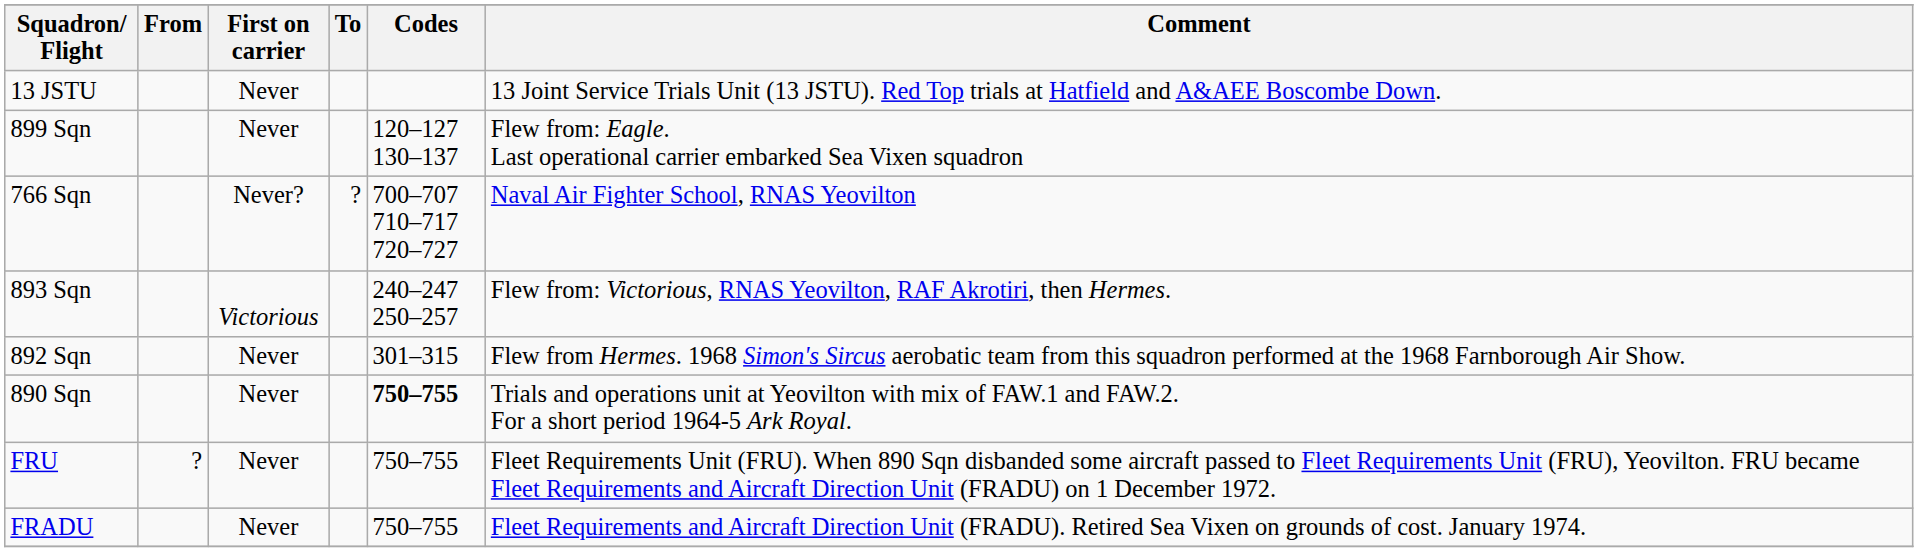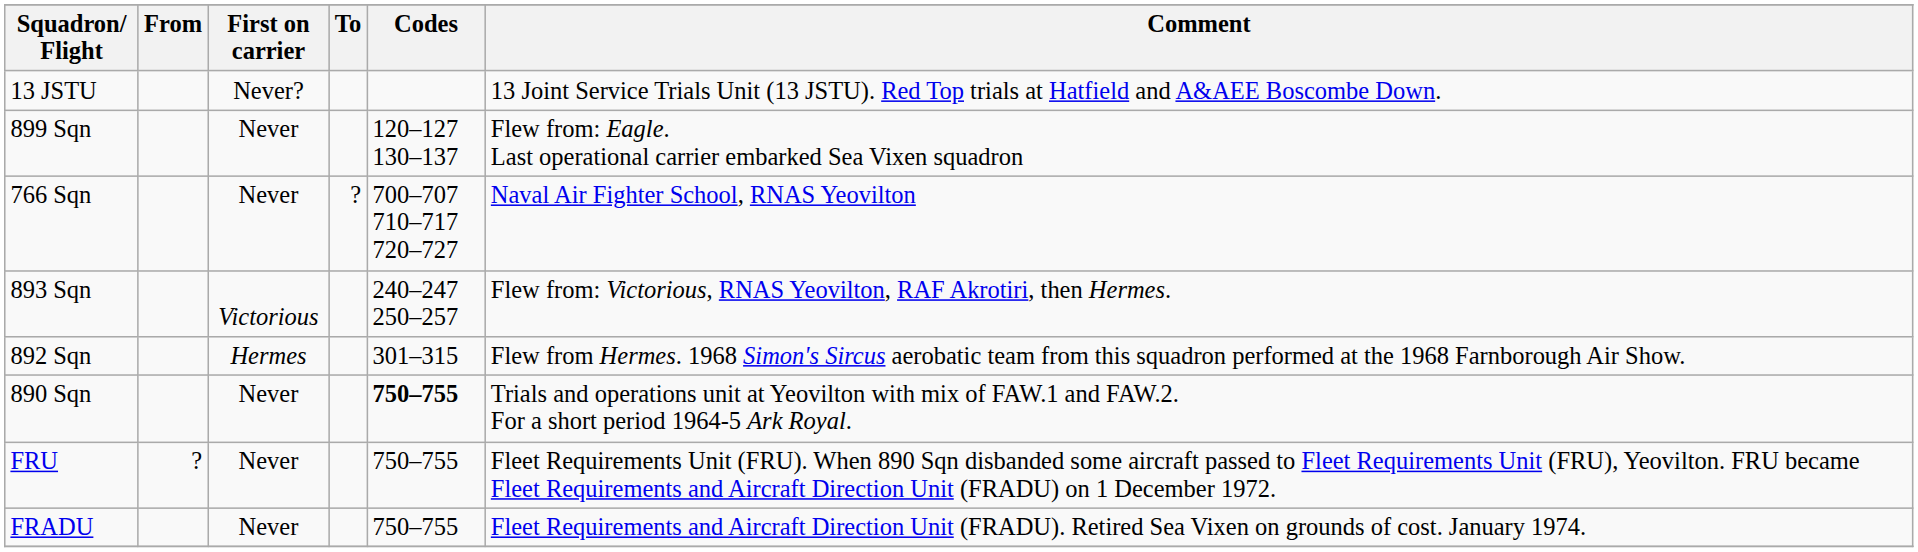13 JSTU | First on carrier: Never -> Never?
766 Sqn | First on carrier: Never? -> Never
892 Sqn | First on carrier: Never -> Hermes
